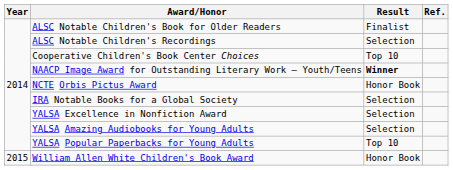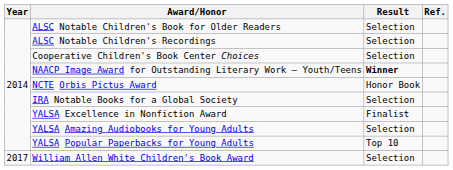ALSC Notable Children's Book for Older Readers | Result: Finalist -> Selection
Cooperative Children's Book Center Choices | Result: Top 10 -> Selection
YALSA Excellence in Nonfiction Award | Result: Selection -> Finalist
William Allen White Children's Book Award | Year: 2015 -> 2017
William Allen White Children's Book Award | Result: Honor Book -> Selection
